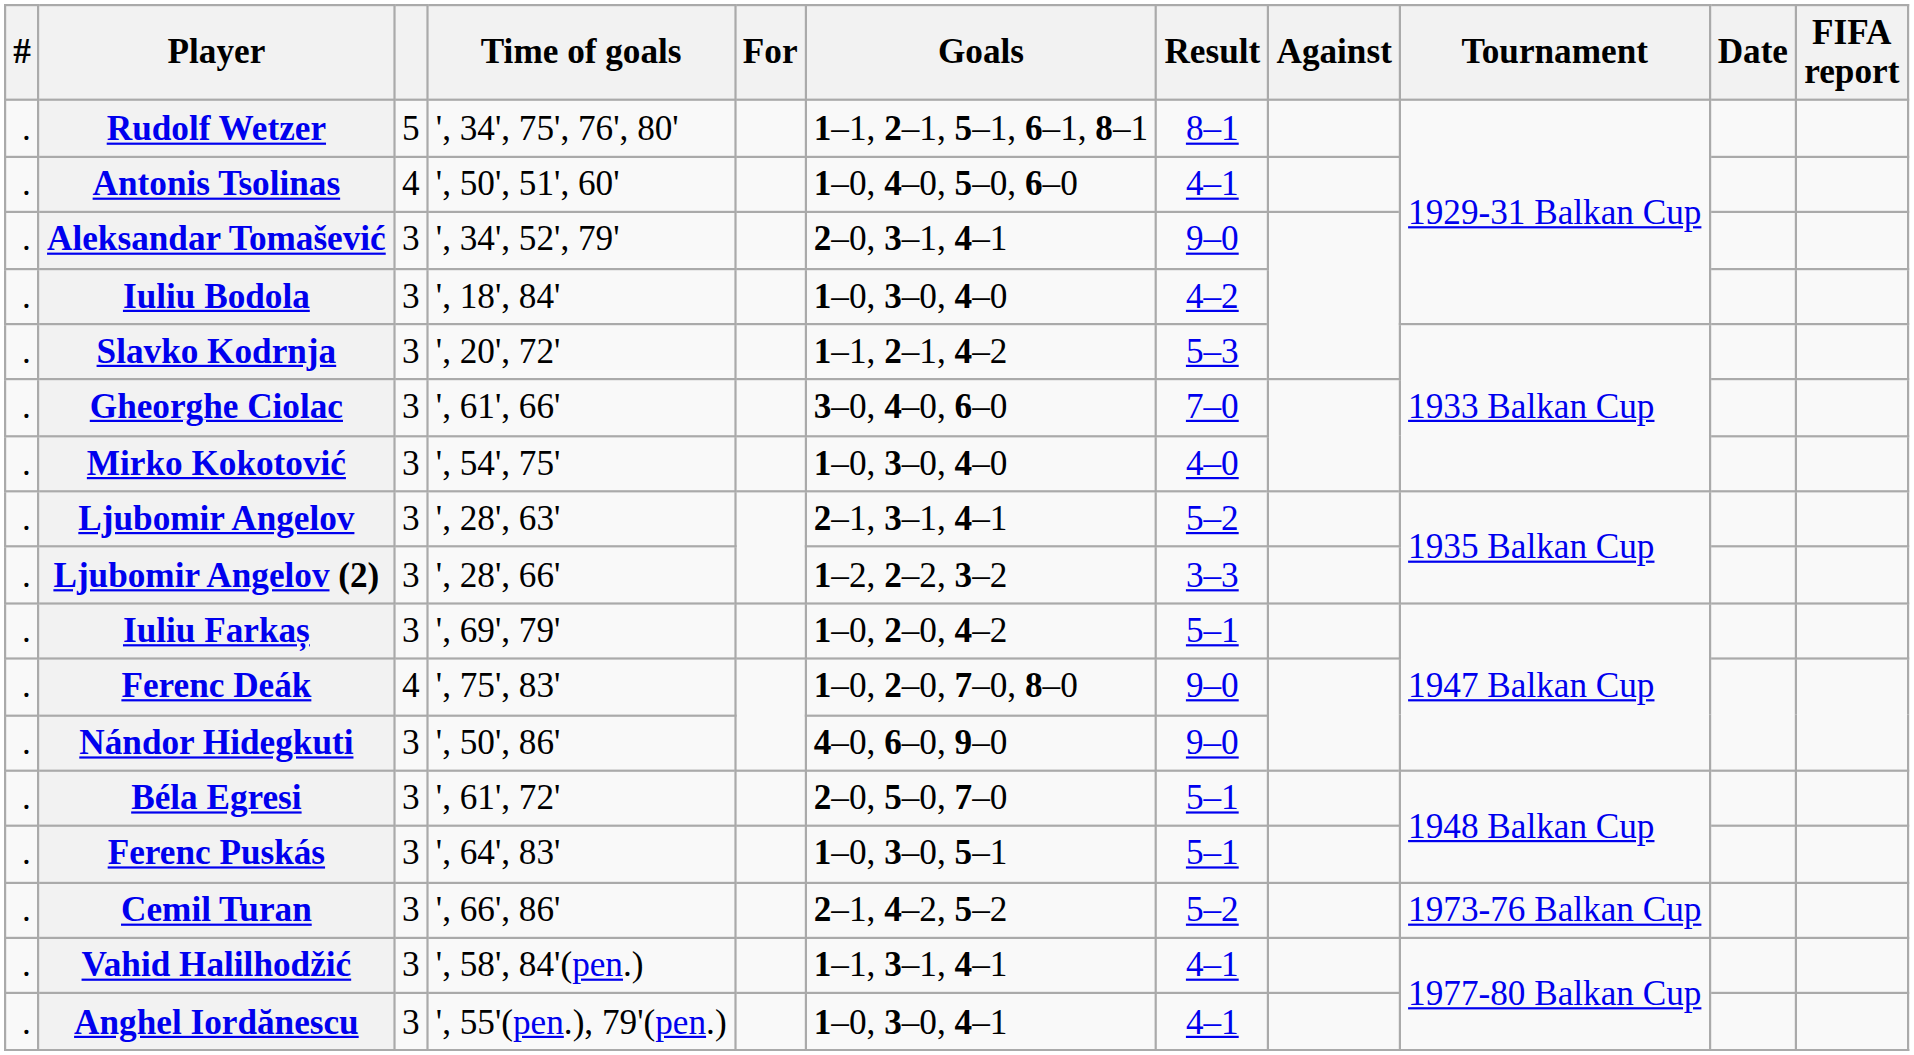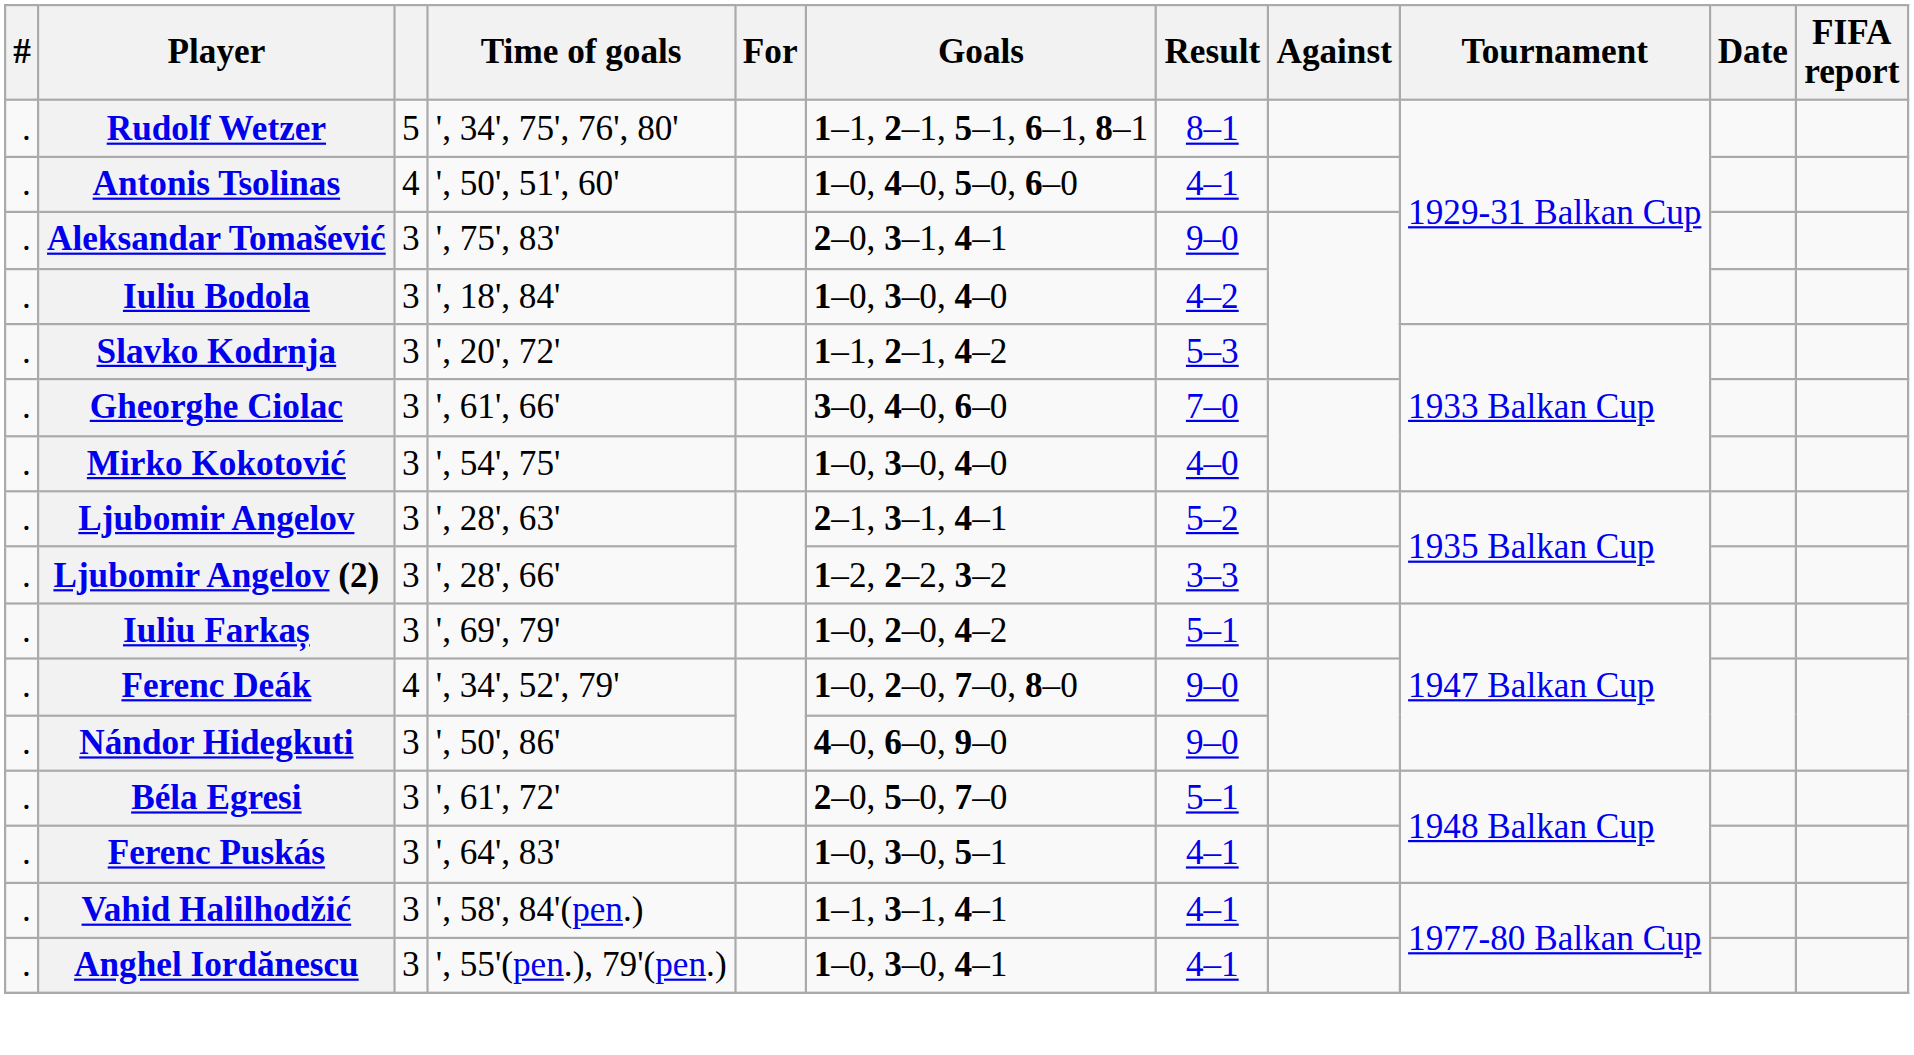Aleksandar Tomašević | Time of goals: ', 34', 52', 79' -> ', 75', 83'
Ferenc Deák | Time of goals: ', 75', 83' -> ', 34', 52', 79'
Ferenc Puskás | Result: 5–1 -> 4–1
- row: . | Cemil Turan | 3 | ', 66', 86' | 2–1, 4–2, 5–2 | 5–2 | 1973-76 Balkan Cup
